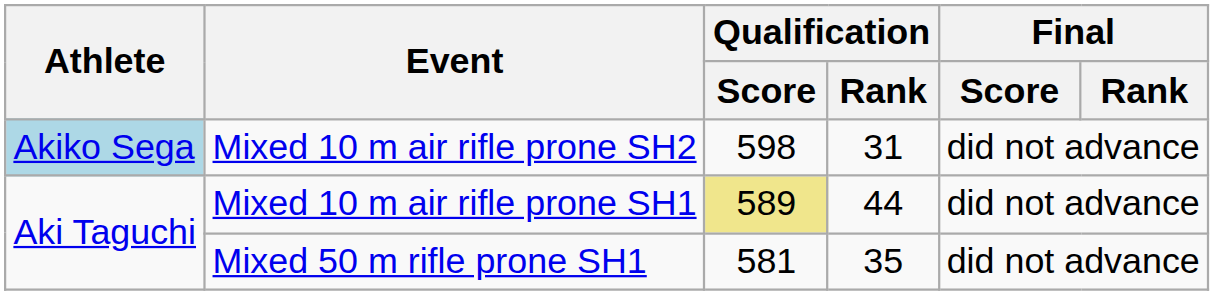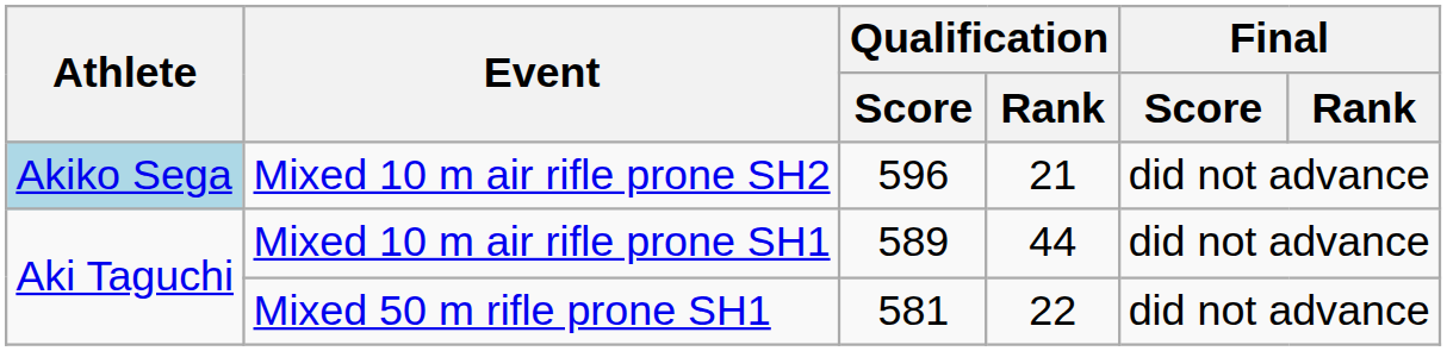Mixed 10 m air rifle prone SH2 | Qualification / Score: 598 -> 596
Mixed 10 m air rifle prone SH2 | Qualification / Rank: 31 -> 21
Mixed 10 m air rifle prone SH1 | Qualification / Score: khaki background -> no background
Mixed 50 m rifle prone SH1 | Qualification / Rank: 35 -> 22
